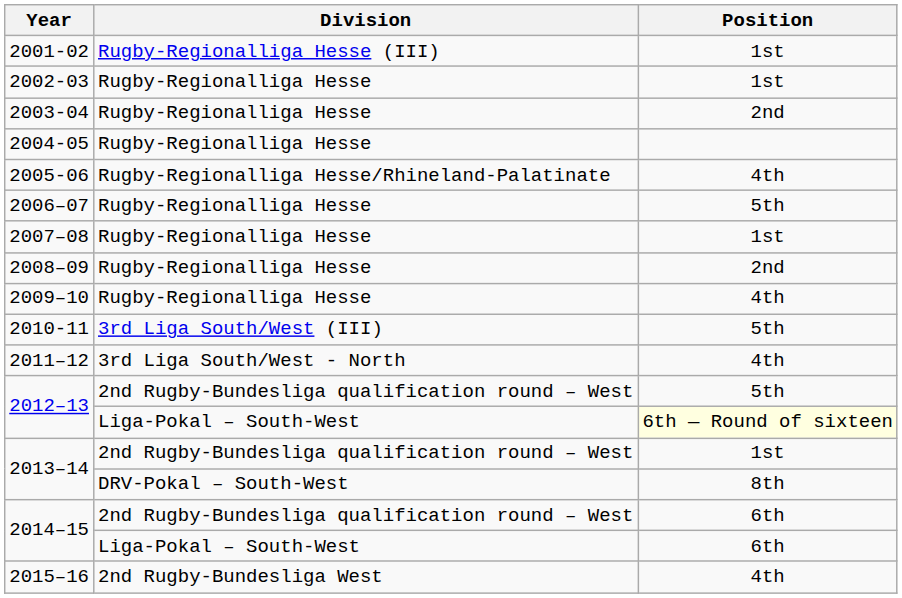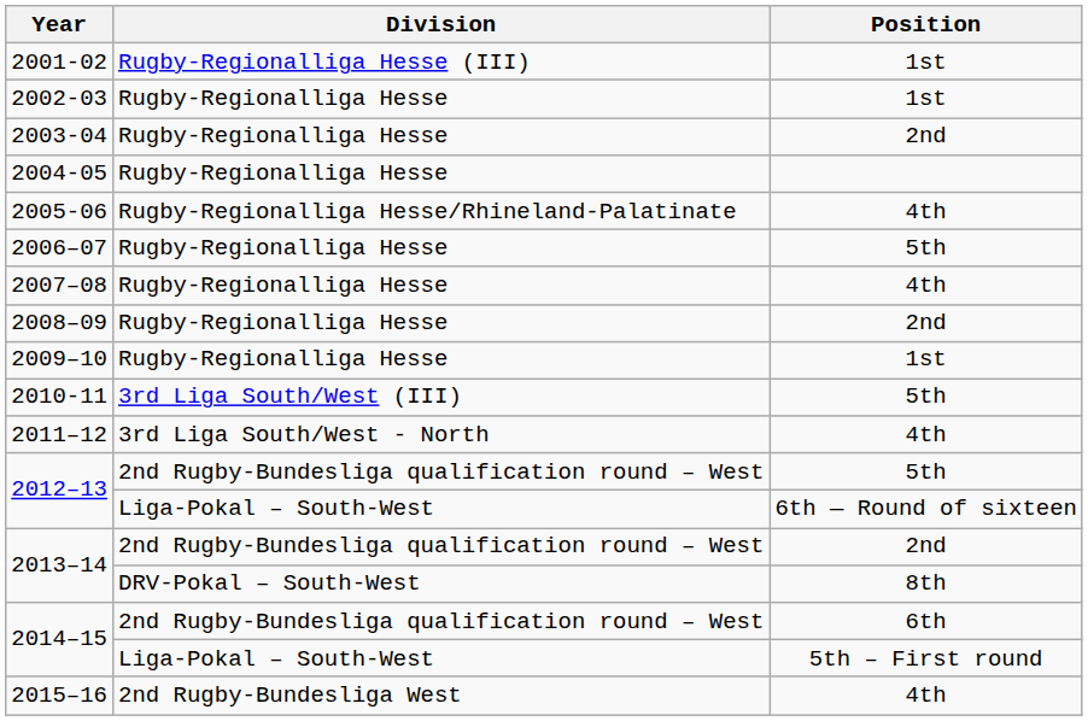2007–08 | Position: 1st -> 4th
2009–10 | Position: 4th -> 1st
2012–13 / Liga-Pokal – South-West | Position: lightyellow background -> no background
2013–14 / 2nd Rugby-Bundesliga qualification round – West | Position: 1st -> 2nd
2014–15 / Liga-Pokal – South-West | Position: 6th -> 5th – First round
